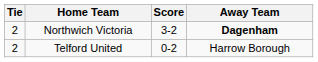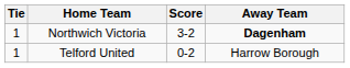Northwich Victoria | Tie: 2 -> 1
Telford United | Tie: 2 -> 1
